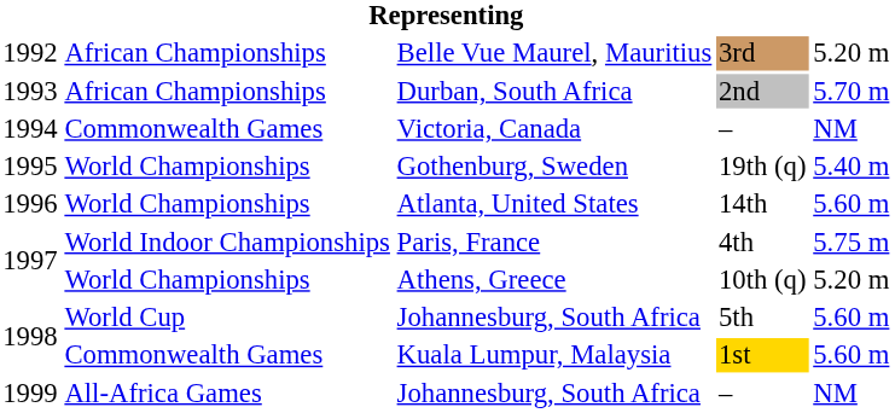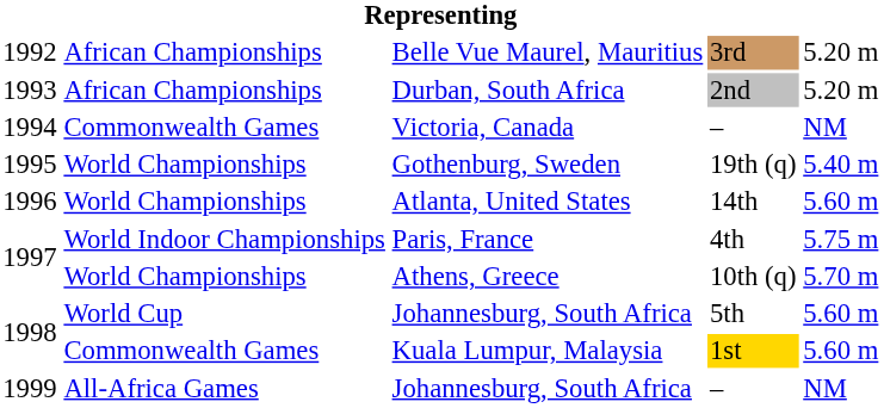Durban, South Africa | column 5: 5.70 m -> 5.20 m
Athens, Greece | column 5: 5.20 m -> 5.70 m
